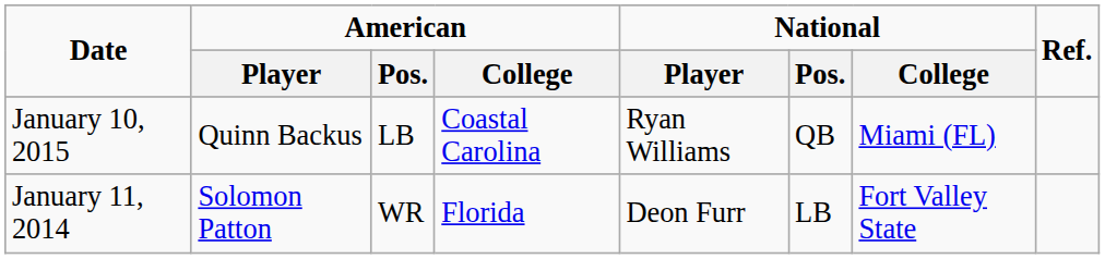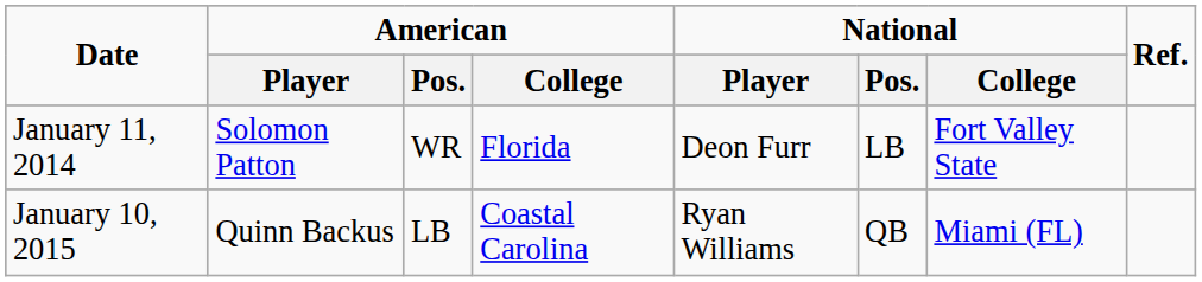rows swapped: January 11, 2014 <-> January 10, 2015
